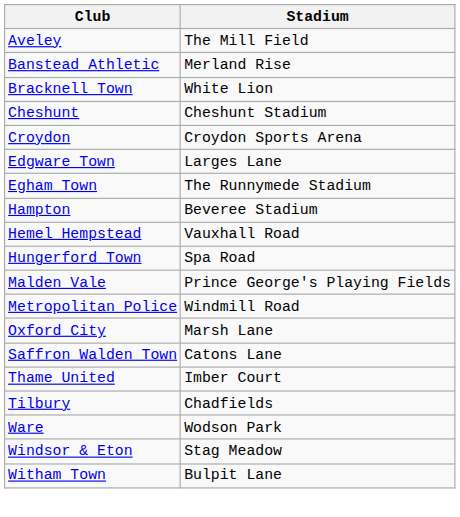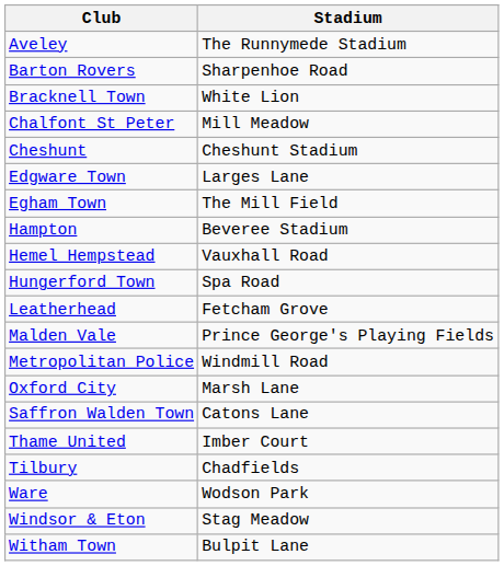Aveley | Stadium: The Mill Field -> The Runnymede Stadium
- row: Banstead Athletic | Merland Rise
+ row: Barton Rovers | Sharpenhoe Road
+ row: Chalfont St Peter | Mill Meadow
- row: Croydon | Croydon Sports Arena
Egham Town | Stadium: The Runnymede Stadium -> The Mill Field
+ row: Leatherhead | Fetcham Grove
